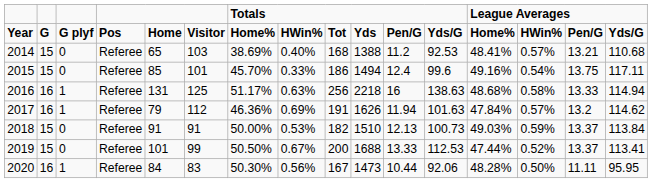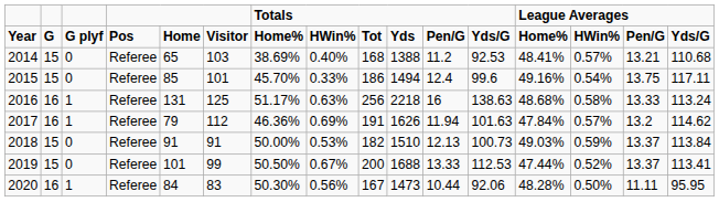2016 | column 16: 114.94 -> 113.24
